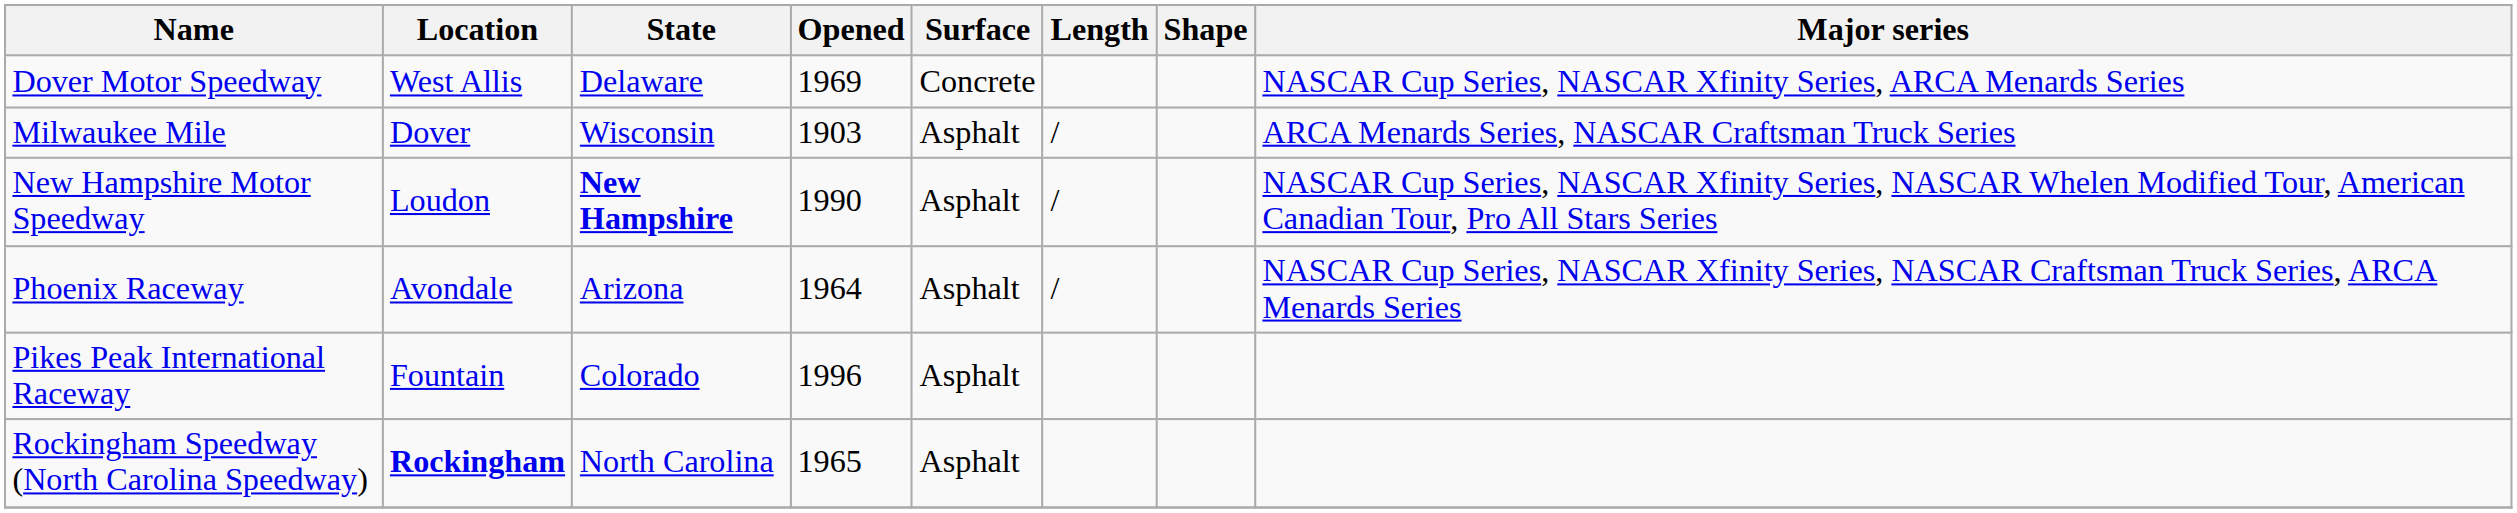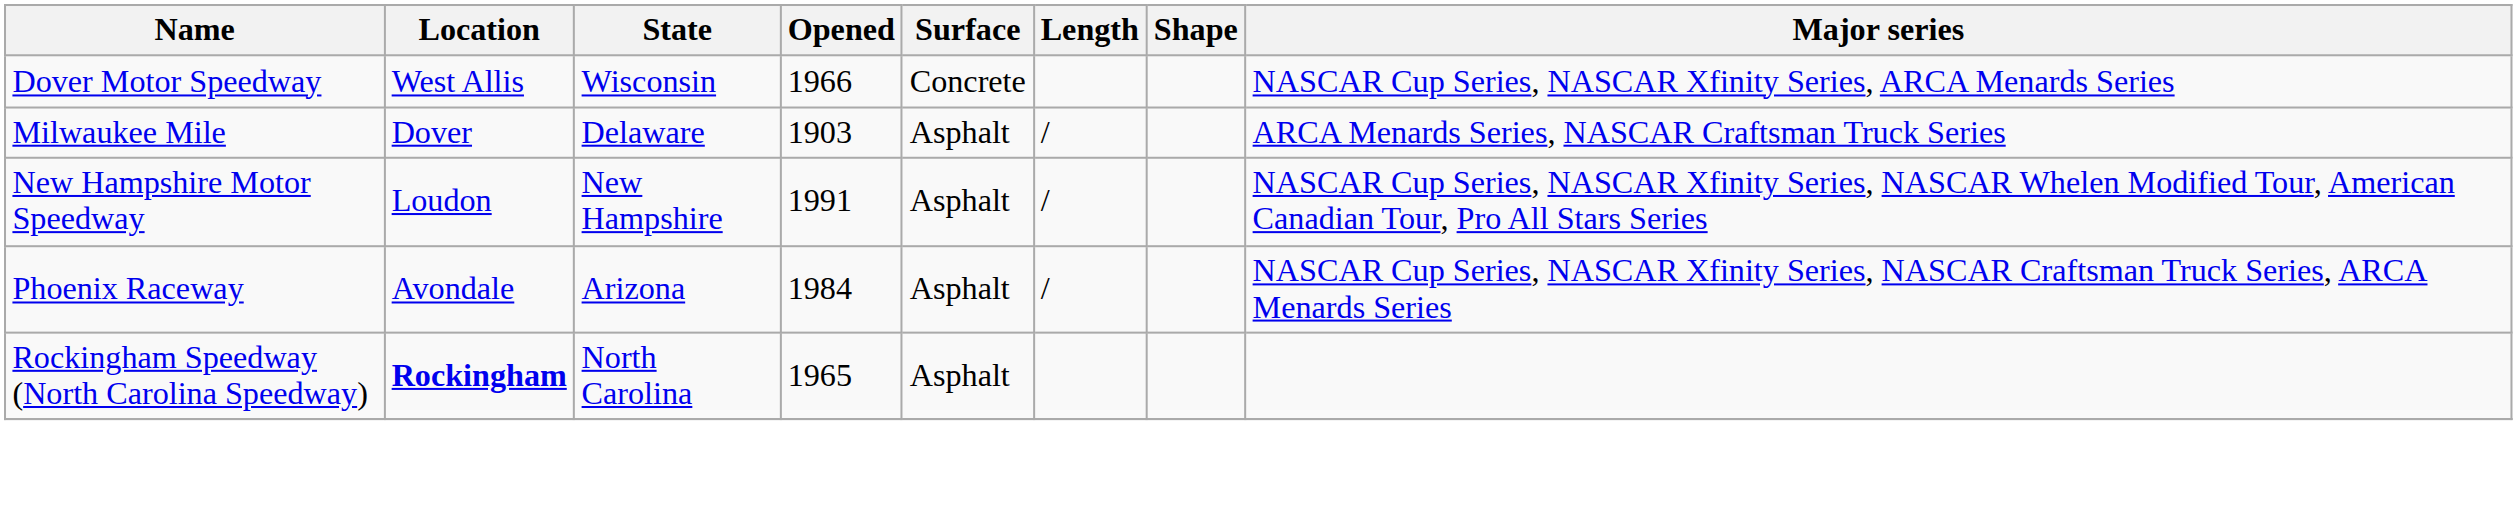Dover Motor Speedway | State: Delaware -> Wisconsin
Dover Motor Speedway | Opened: 1969 -> 1966
Milwaukee Mile | State: Wisconsin -> Delaware
New Hampshire Motor Speedway | State: bold -> normal
New Hampshire Motor Speedway | Opened: 1990 -> 1991
Phoenix Raceway | Opened: 1964 -> 1984
- row: Pikes Peak International Raceway | Fountain | Colorado | 1996 | Asphalt
